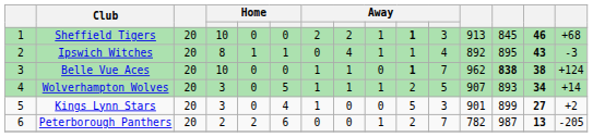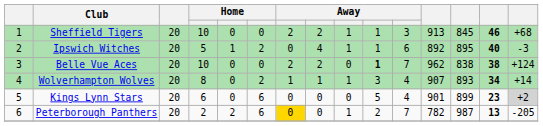Sheffield Tigers | column 10: bold -> normal
Ipswich Witches | column 4: 8 -> 5
Ipswich Witches | column 6: 1 -> 2
Ipswich Witches | column 11: 4 -> 6
Ipswich Witches | column 14: 43 -> 40
Belle Vue Aces | column 7: 1 -> 2
Belle Vue Aces | column 8: 1 -> 2
Belle Vue Aces | column 13: bold -> normal
Wolverhampton Wolves | column 4: 3 -> 8
Wolverhampton Wolves | column 6: 5 -> 2
Wolverhampton Wolves | column 10: 2 -> 3
Wolverhampton Wolves | column 11: 5 -> 4
Kings Lynn Stars | column 4: 3 -> 6
Kings Lynn Stars | column 6: 4 -> 6
Kings Lynn Stars | column 7: 1 -> 0
Kings Lynn Stars | column 11: 3 -> 4
Kings Lynn Stars | column 14: 27 -> 23
Kings Lynn Stars | column 15: no background -> lightgrey background
Peterborough Panthers | column 7: no background -> gold background
